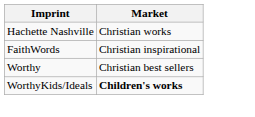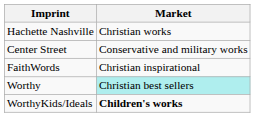+ row: Center Street | Conservative and military works
Worthy | Market: no background -> paleturquoise background
